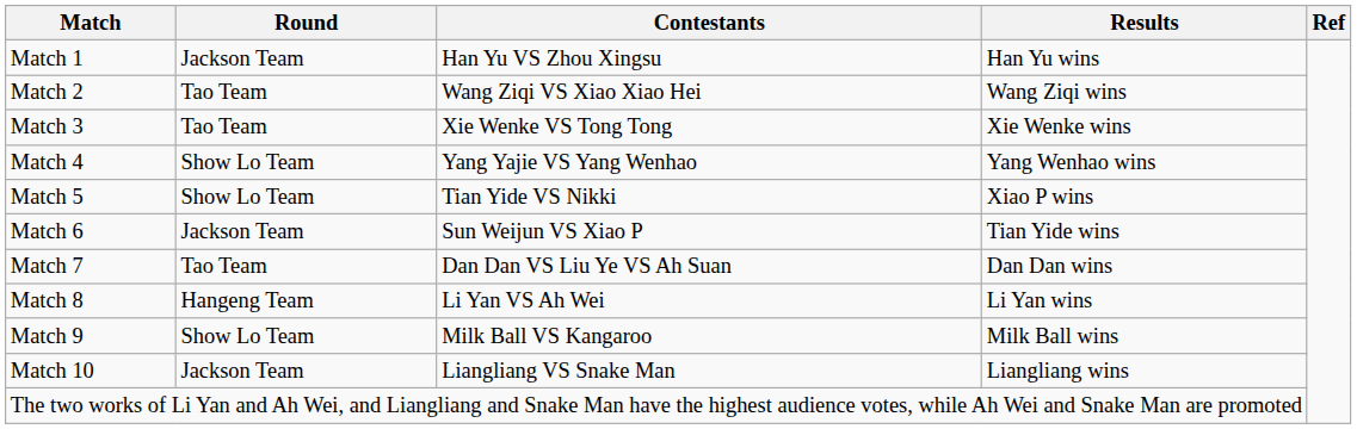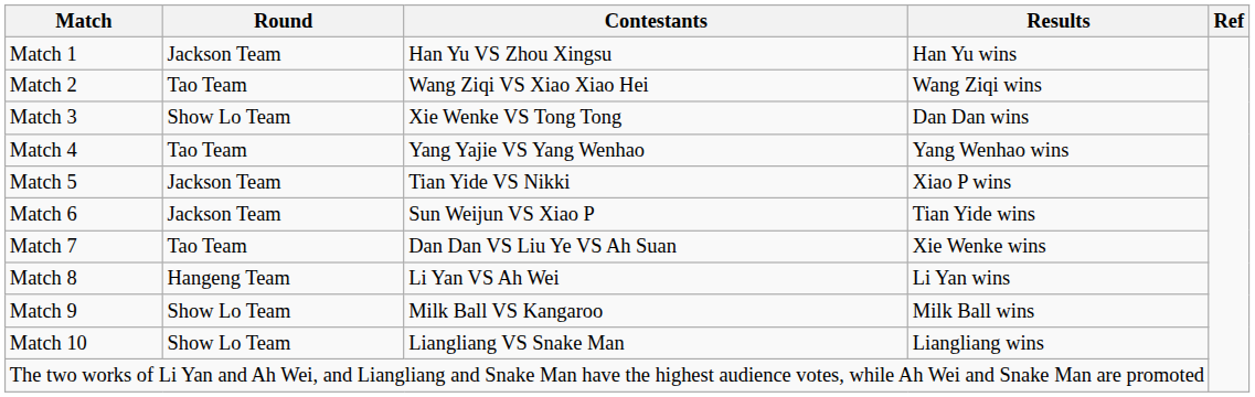Match 3 | Round: Tao Team -> Show Lo Team
Match 3 | Results: Xie Wenke wins -> Dan Dan wins
Match 4 | Round: Show Lo Team -> Tao Team
Match 5 | Round: Show Lo Team -> Jackson Team
Match 7 | Results: Dan Dan wins -> Xie Wenke wins
Match 10 | Round: Jackson Team -> Show Lo Team
